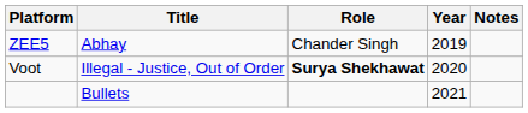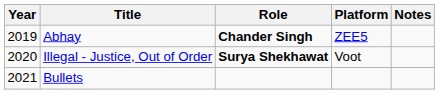columns swapped: Year <-> Platform
Abhay | Role: normal -> bold
